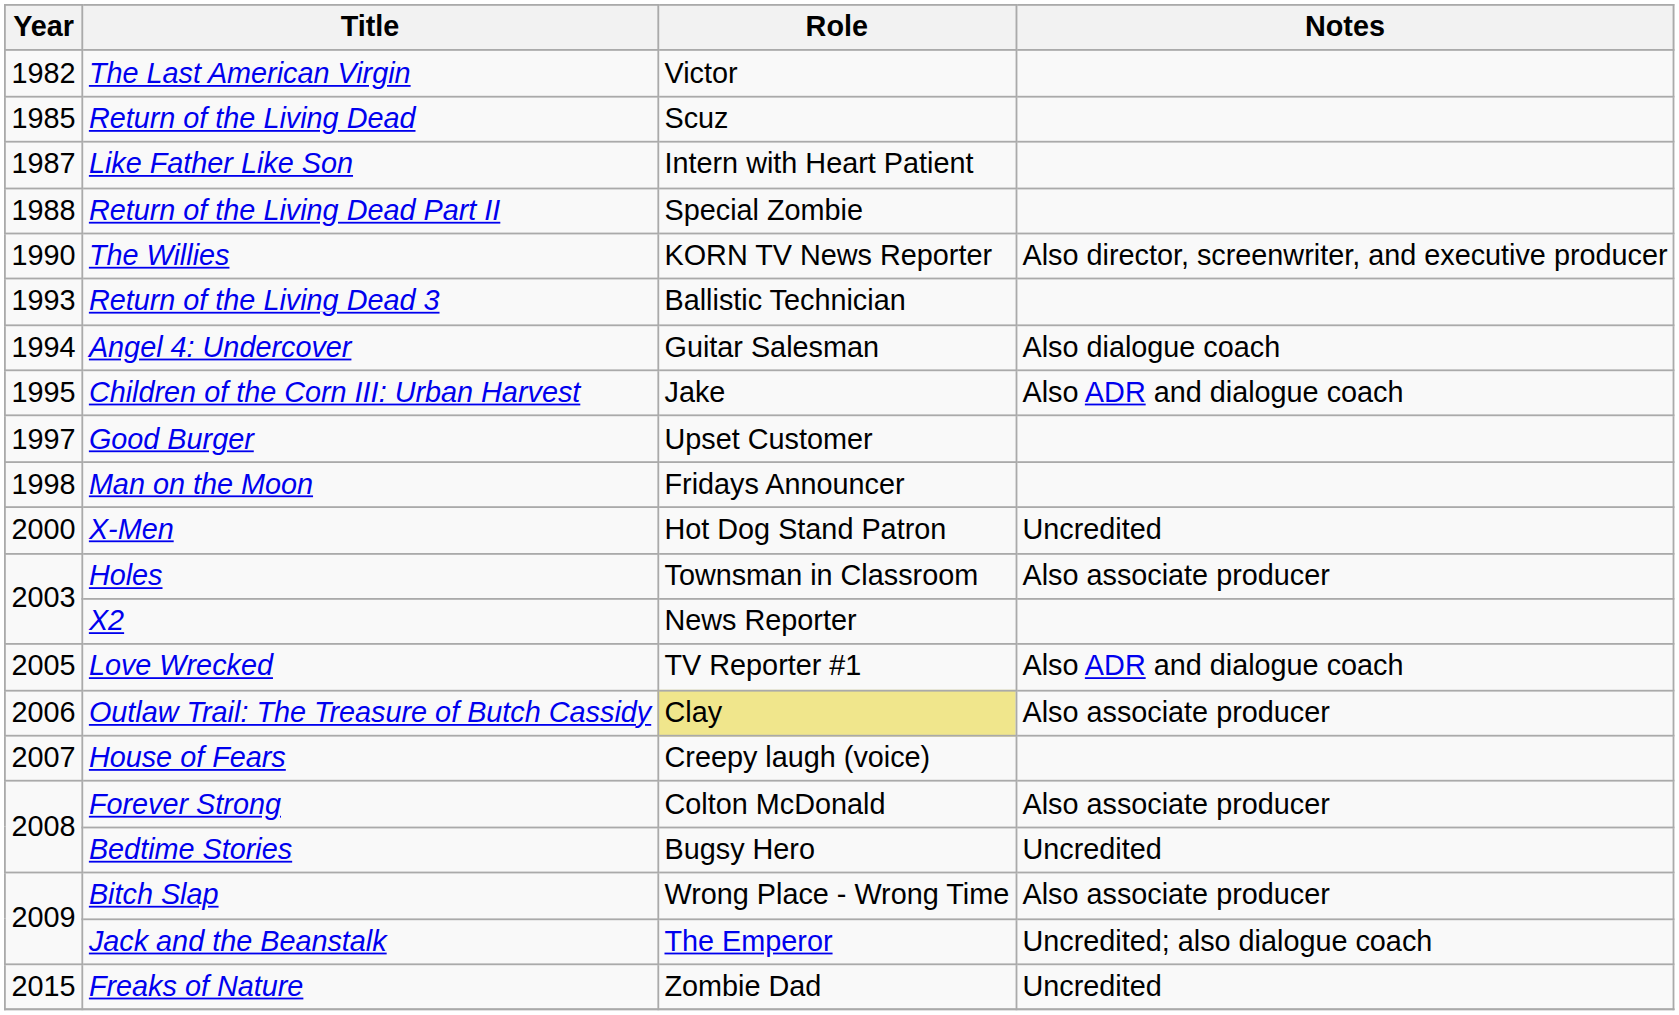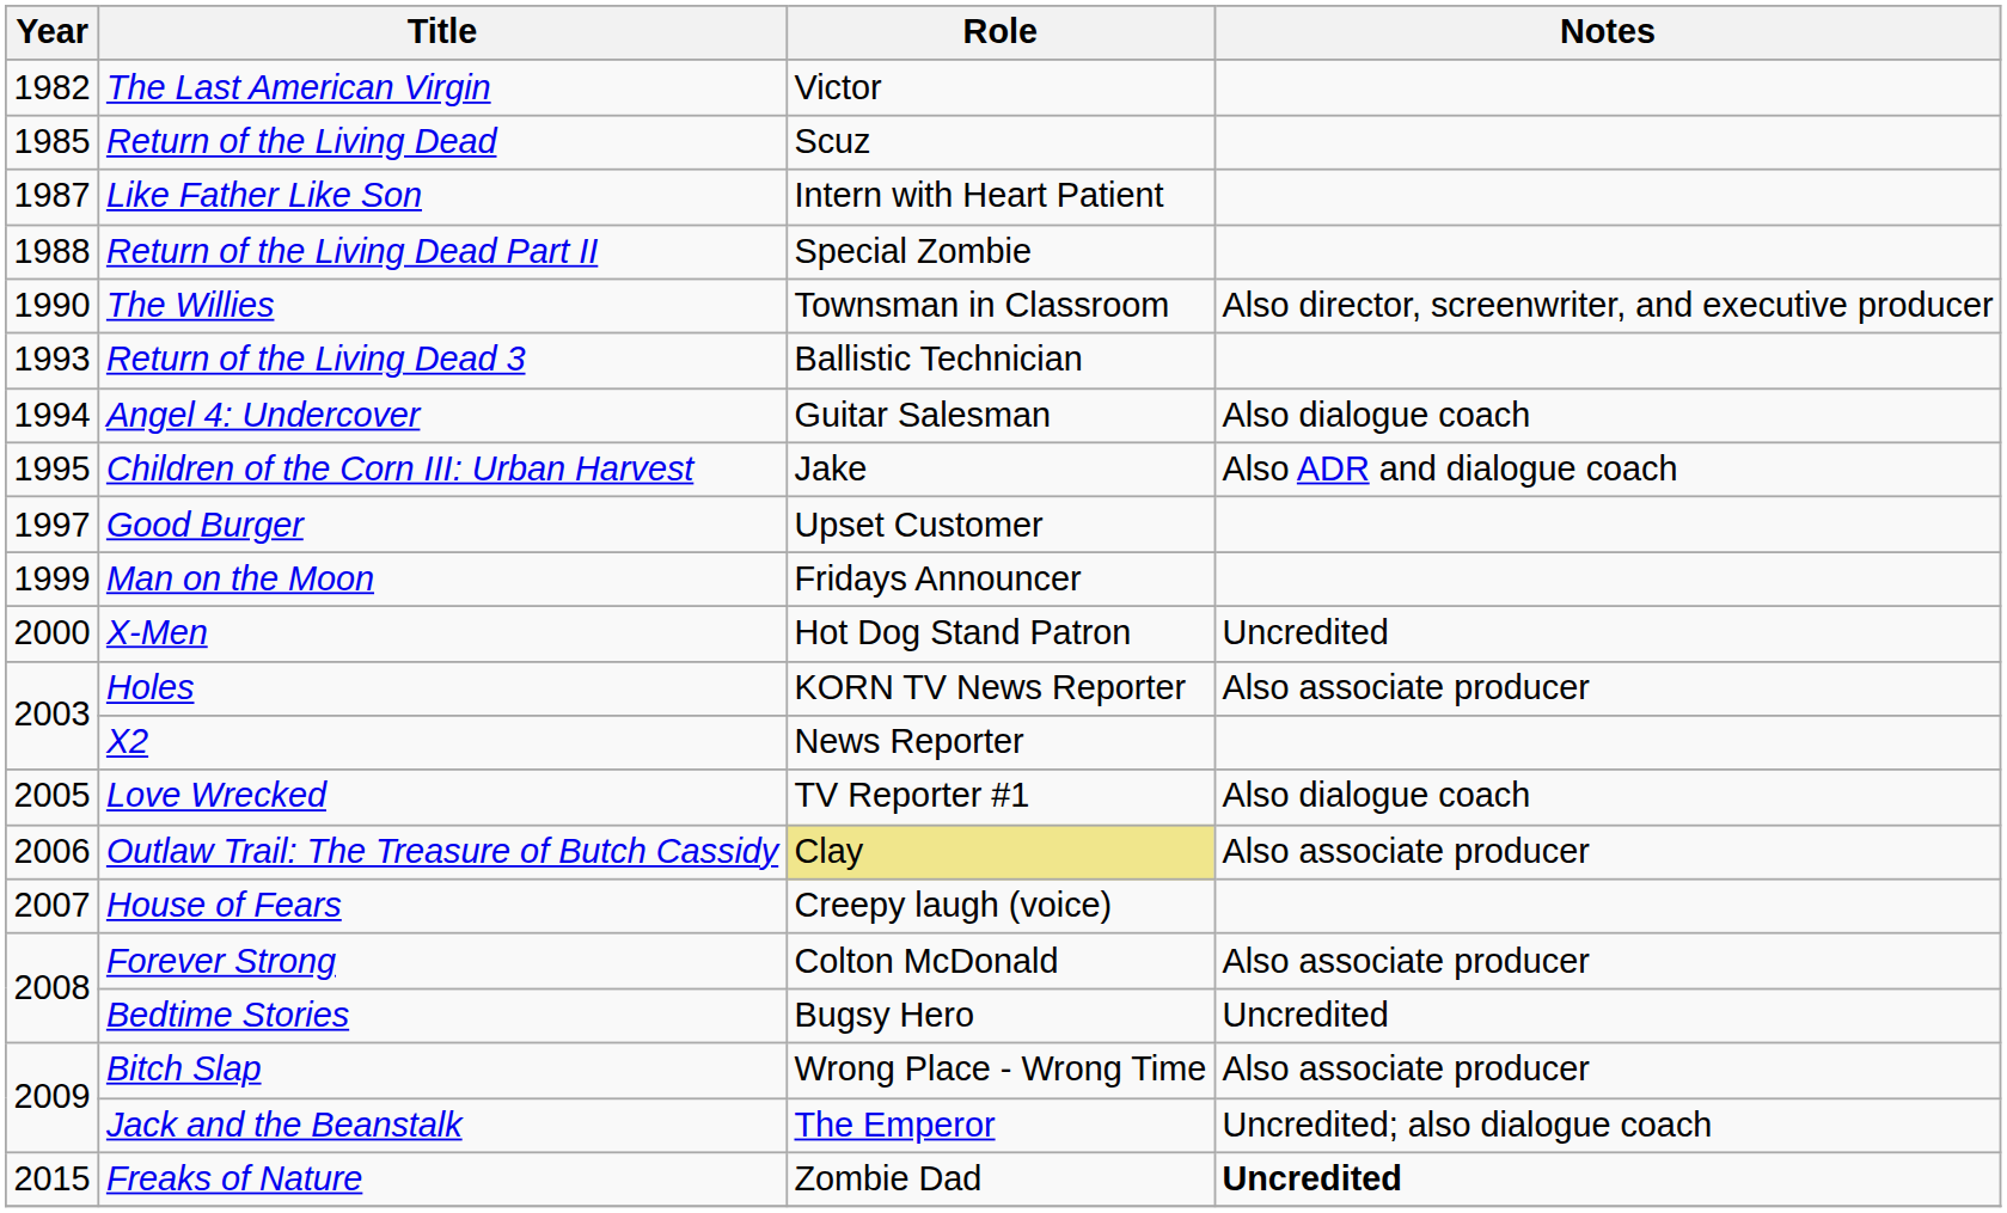The Willies | Role: KORN TV News Reporter -> Townsman in Classroom
Man on the Moon | Year: 1998 -> 1999
Holes | Role: Townsman in Classroom -> KORN TV News Reporter
Love Wrecked | Notes: Also ADR and dialogue coach -> Also dialogue coach
Freaks of Nature | Notes: normal -> bold
